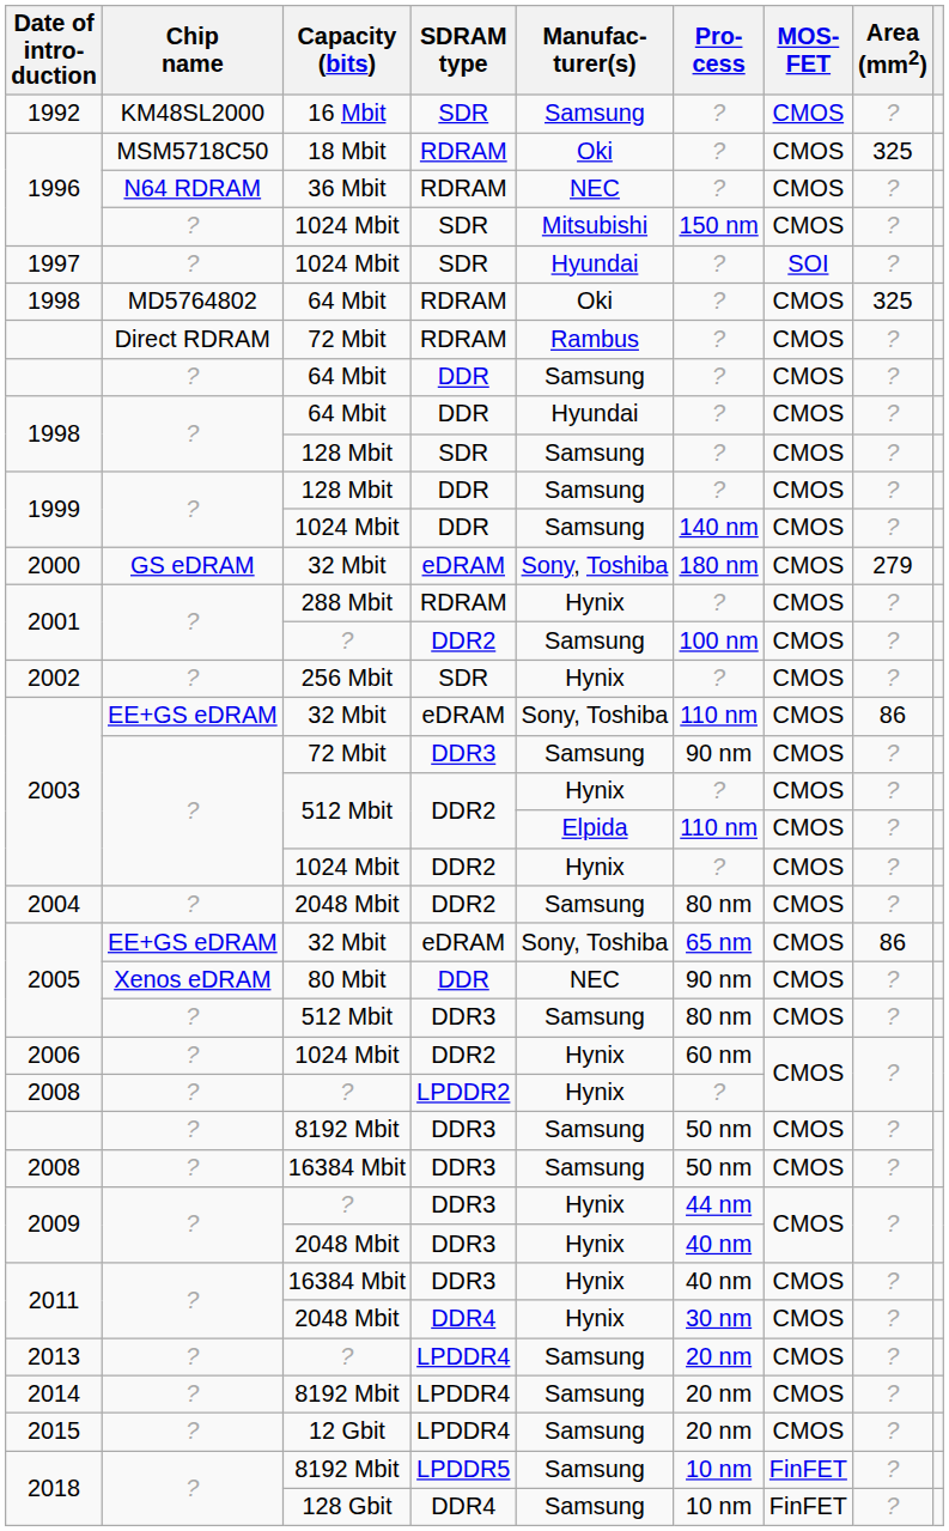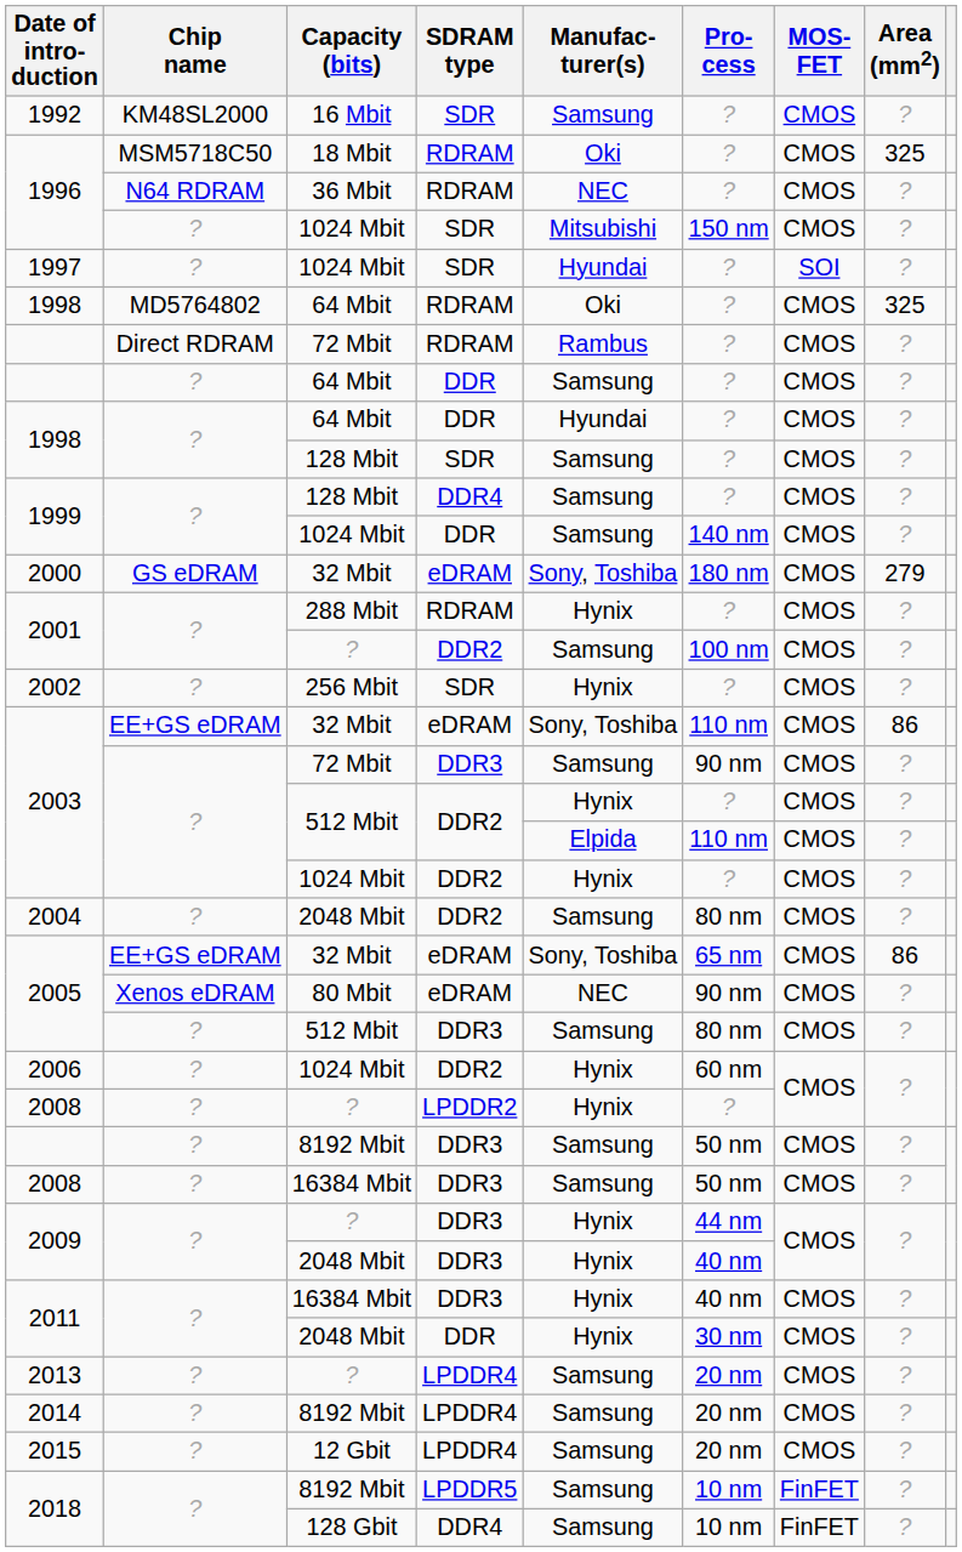1999 / 128 Mbit | SDRAM type: DDR -> DDR4
2005 / 80 Mbit | SDRAM type: DDR -> eDRAM
2011 / 2048 Mbit | SDRAM type: DDR4 -> DDR
